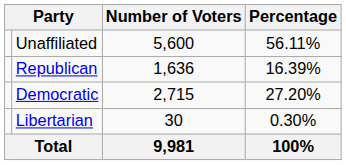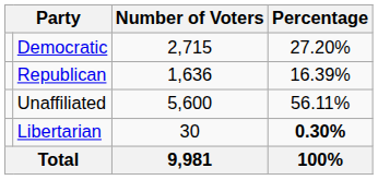rows swapped: Democratic <-> Unaffiliated
Libertarian | Percentage: normal -> bold
